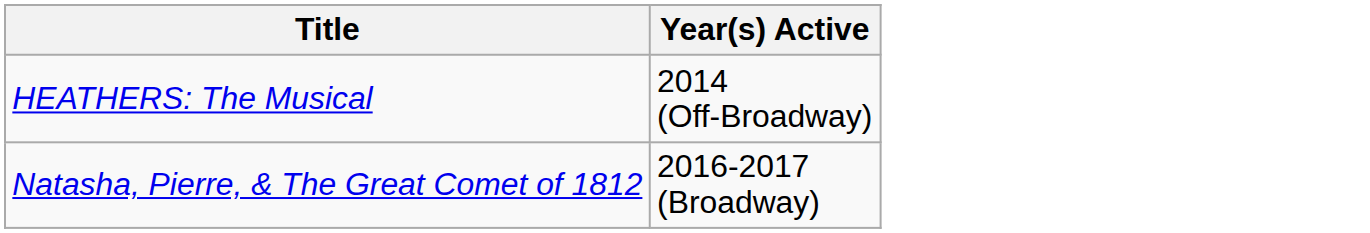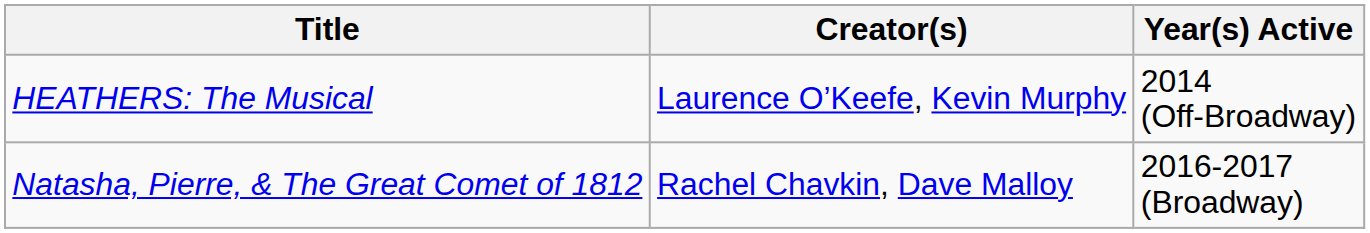+ column: Creator(s) | Laurence O’Keefe, Kevin Murphy | Rachel Chavkin, Dave Malloy
